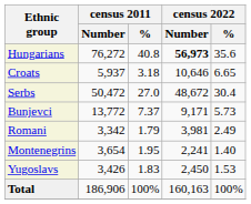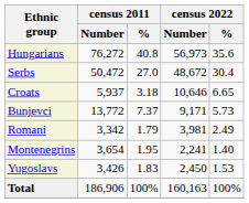Hungarians | census 2022 / Number: bold -> normal
rows swapped: Serbs <-> Croats
